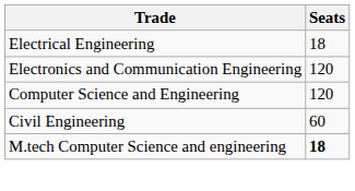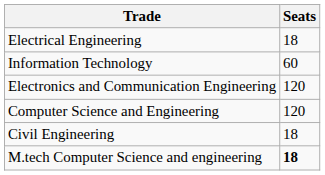+ row: Information Technology | 60
Civil Engineering | Seats: 60 -> 18
